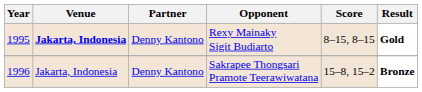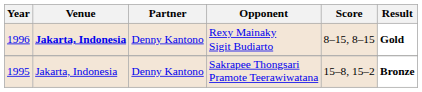Rexy Mainaky Sigit Budiarto | Year: 1995 -> 1996
Sakrapee Thongsari Pramote Teerawiwatana | Year: 1996 -> 1995
